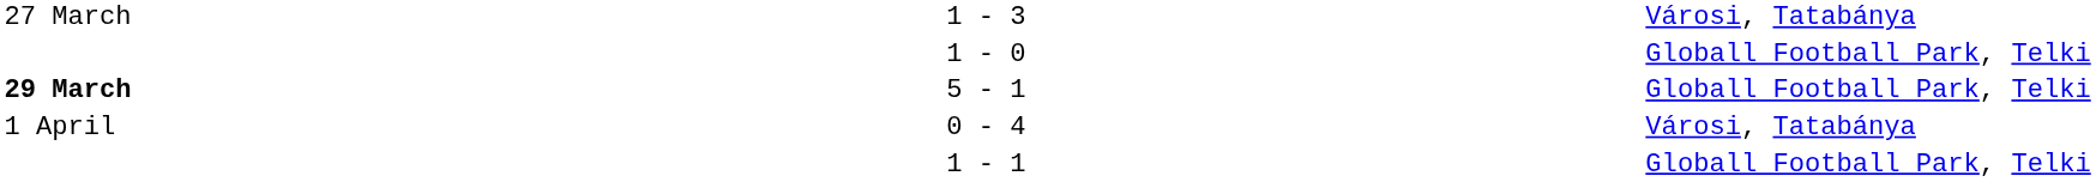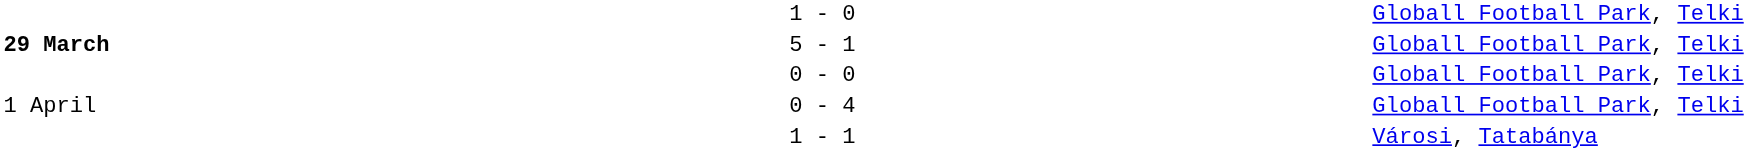- row: 27 March | 1 - 3 | Városi, Tatabánya
+ row: 0 - 0 | Globall Football Park, Telki
0 - 4 | column 5: Városi, Tatabánya -> Globall Football Park, Telki
1 - 1 | column 5: Globall Football Park, Telki -> Városi, Tatabánya
